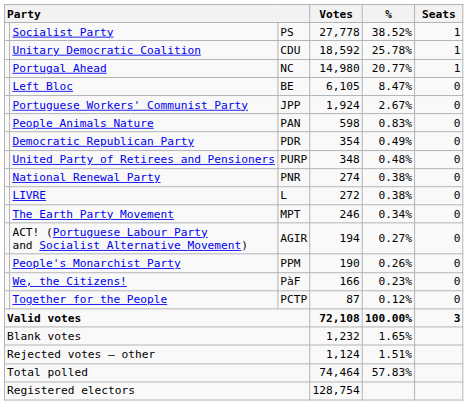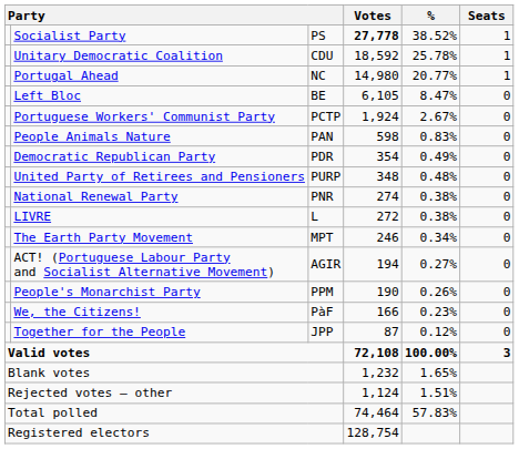Socialist Party | Votes: normal -> bold
Portuguese Workers' Communist Party | column 3: JPP -> PCTP
Together for the People | column 3: PCTP -> JPP
